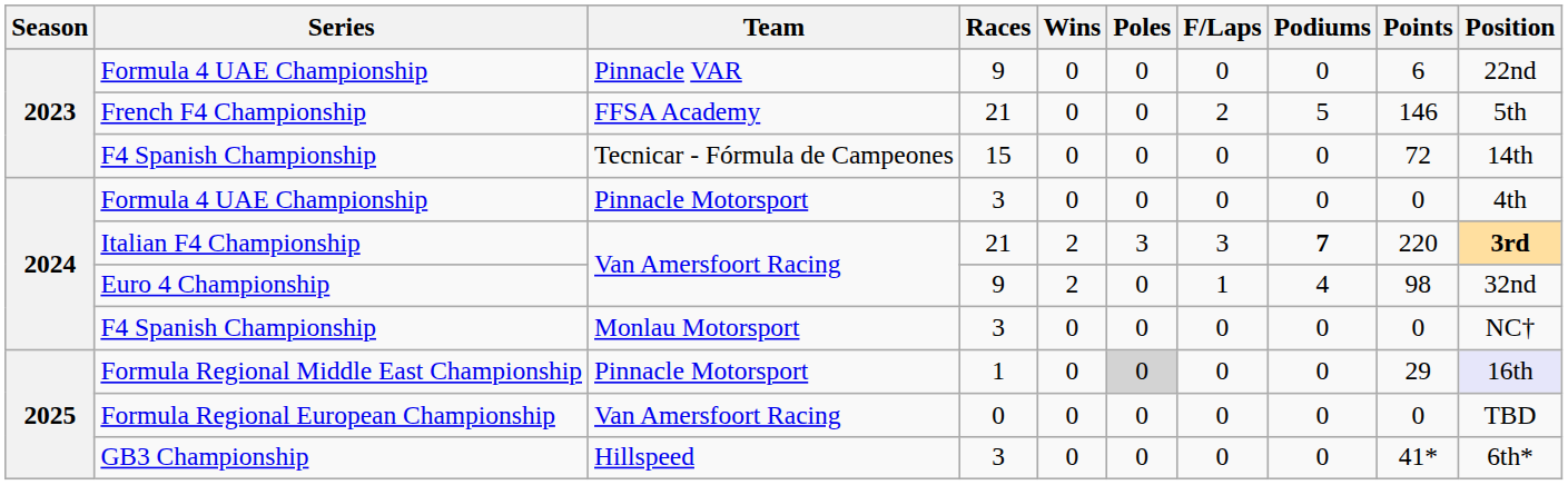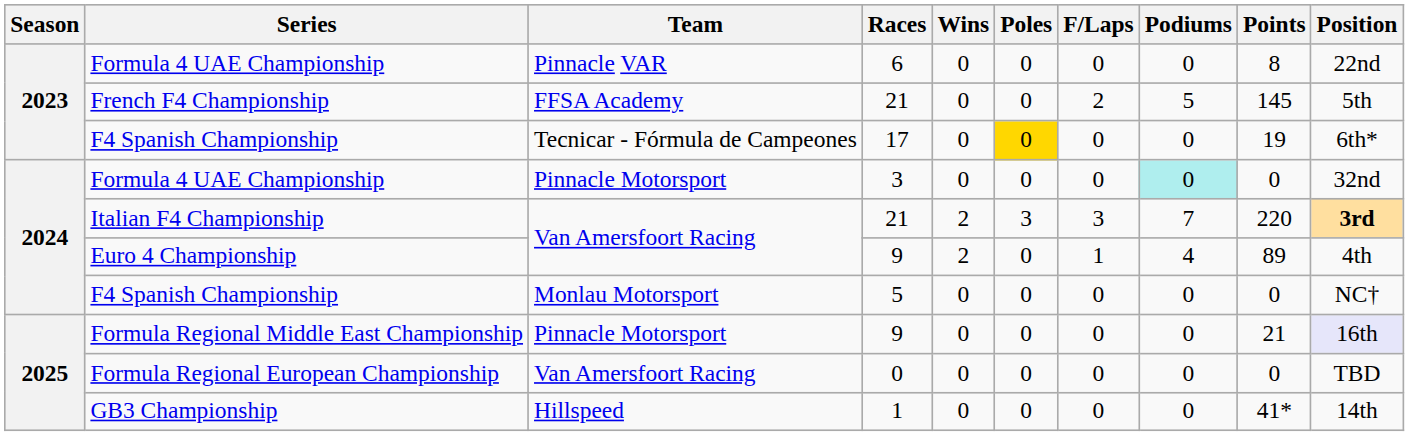Formula 4 UAE Championship / Pinnacle VAR | Races: 9 -> 6
Formula 4 UAE Championship / Pinnacle VAR | Points: 6 -> 8
French F4 Championship | Points: 146 -> 145
F4 Spanish Championship / Tecnicar - Fórmula de Campeones | Races: 15 -> 17
F4 Spanish Championship / Tecnicar - Fórmula de Campeones | Poles: no background -> gold background
F4 Spanish Championship / Tecnicar - Fórmula de Campeones | Points: 72 -> 19
F4 Spanish Championship / Tecnicar - Fórmula de Campeones | Position: 14th -> 6th*
Formula 4 UAE Championship / Pinnacle Motorsport | Podiums: no background -> paleturquoise background
Formula 4 UAE Championship / Pinnacle Motorsport | Position: 4th -> 32nd
Italian F4 Championship | Podiums: bold -> normal
Euro 4 Championship | Points: 98 -> 89
Euro 4 Championship | Position: 32nd -> 4th
F4 Spanish Championship / Monlau Motorsport | Races: 3 -> 5
Formula Regional Middle East Championship | Races: 1 -> 9
Formula Regional Middle East Championship | Poles: lightgrey background -> no background
Formula Regional Middle East Championship | Points: 29 -> 21
GB3 Championship | Races: 3 -> 1
GB3 Championship | Position: 6th* -> 14th
